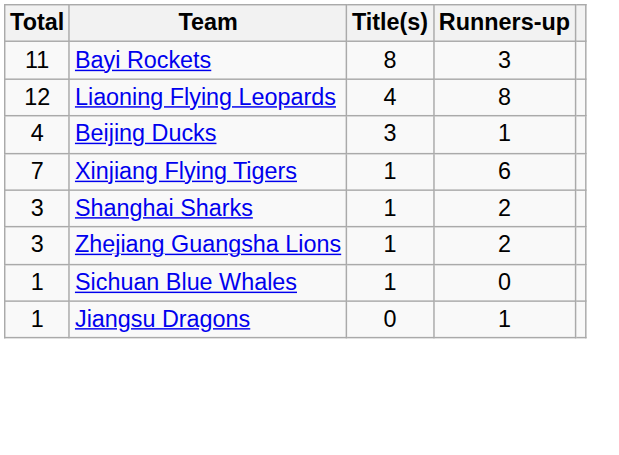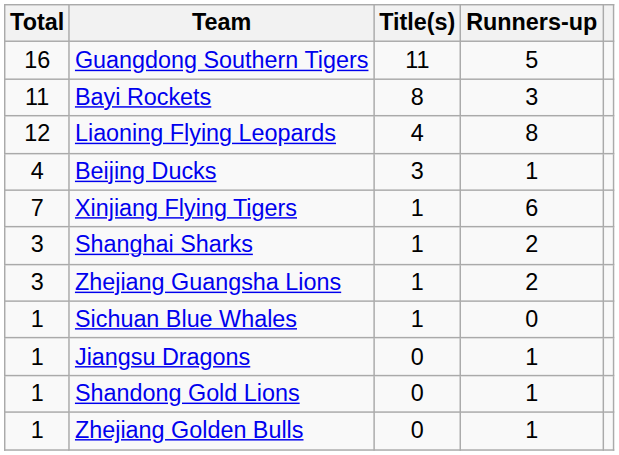+ row: 16 | Guangdong Southern Tigers | 11 | 5
+ row: 1 | Shandong Gold Lions | 0 | 1
+ row: 1 | Zhejiang Golden Bulls | 0 | 1
